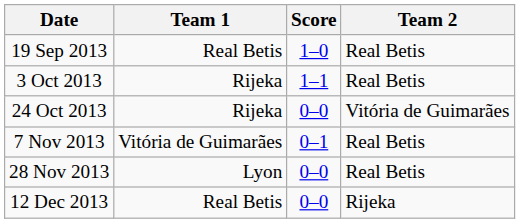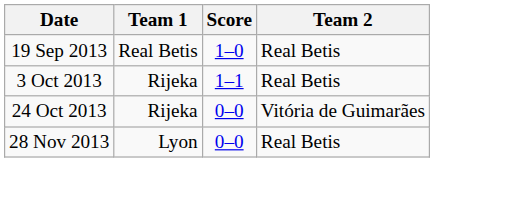- row: 7 Nov 2013 | Vitória de Guimarães | 0–1 | Real Betis
- row: 12 Dec 2013 | Real Betis | 0–0 | Rijeka
